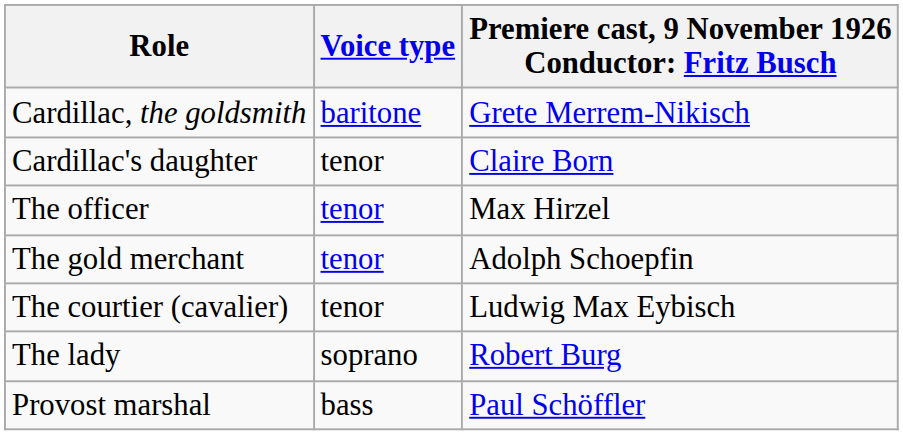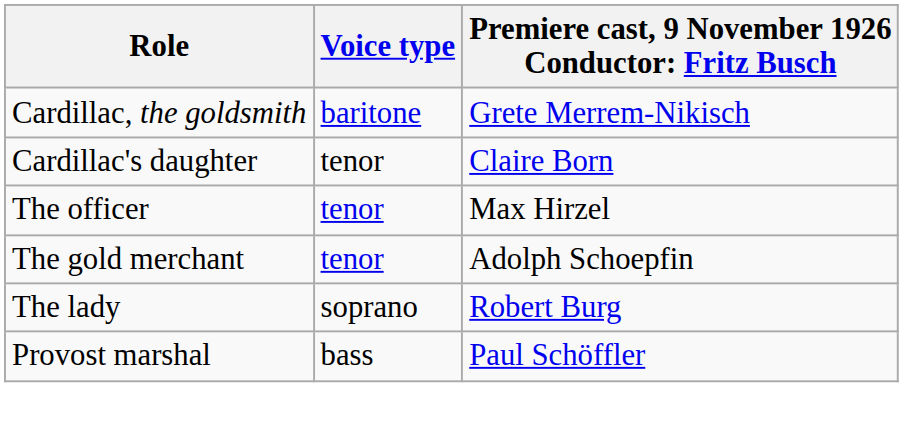- row: The courtier (cavalier) | tenor | Ludwig Max Eybisch
